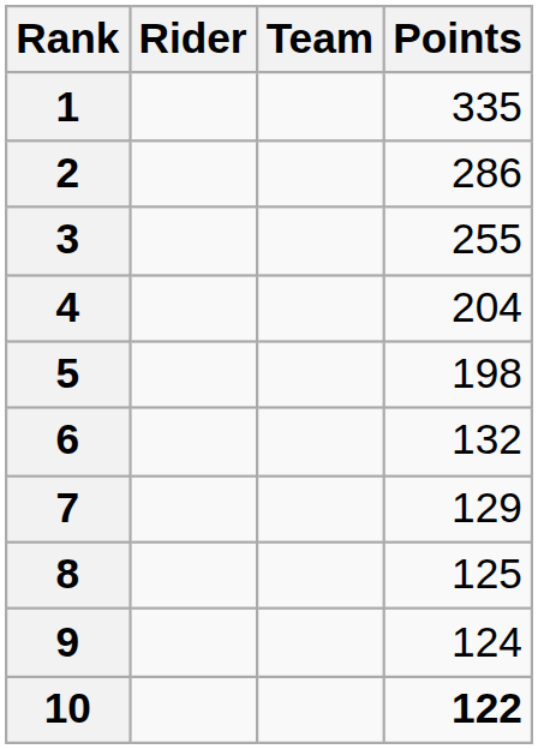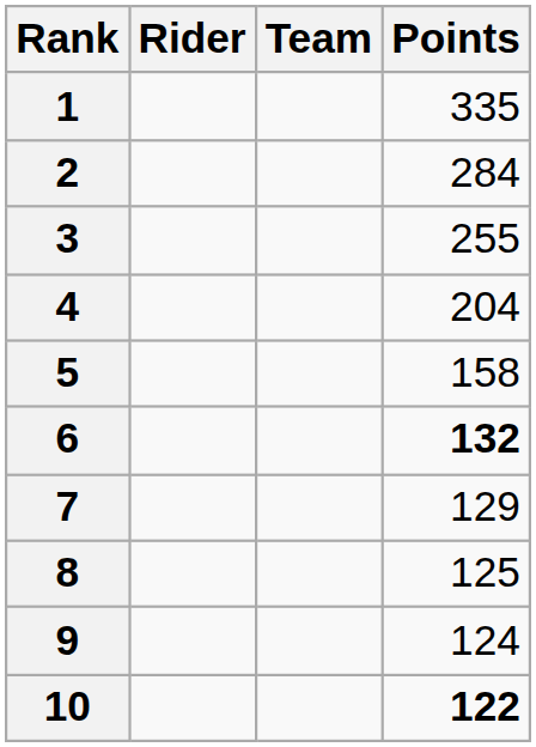2 | Points: 286 -> 284
5 | Points: 198 -> 158
6 | Points: normal -> bold
